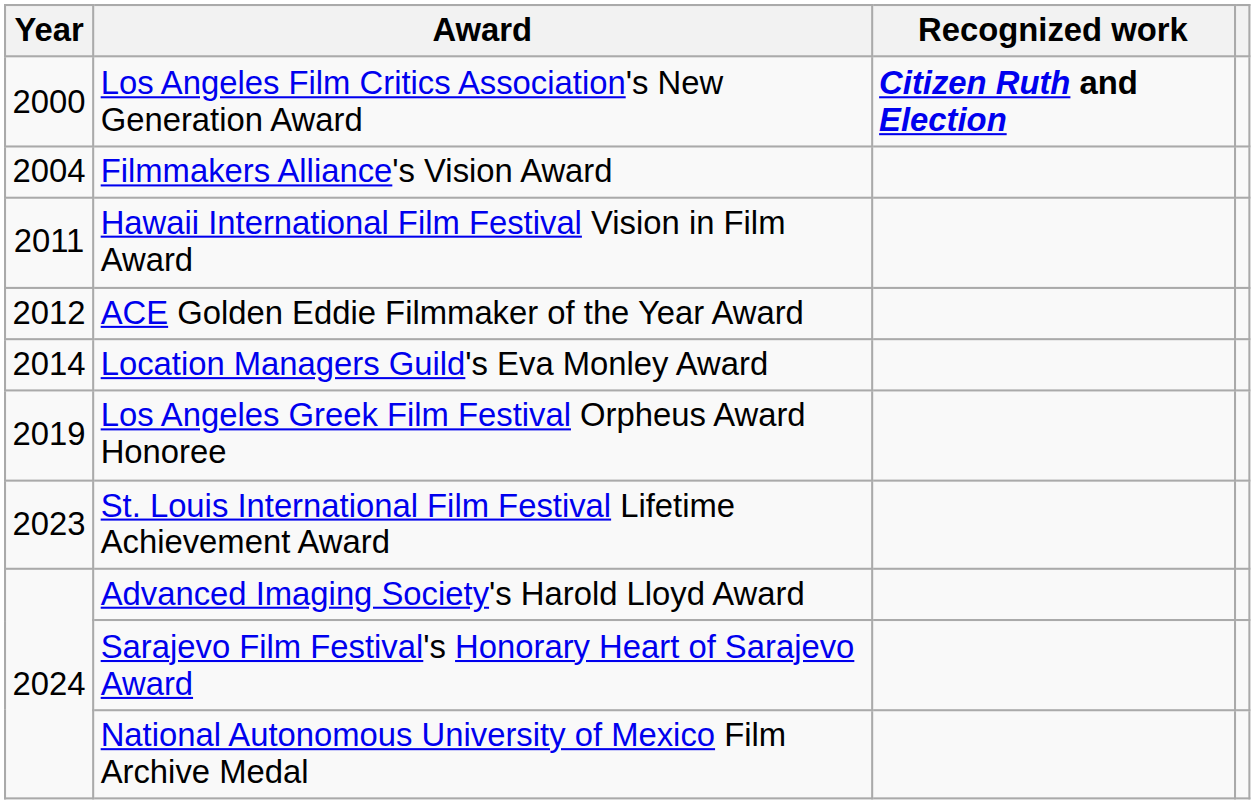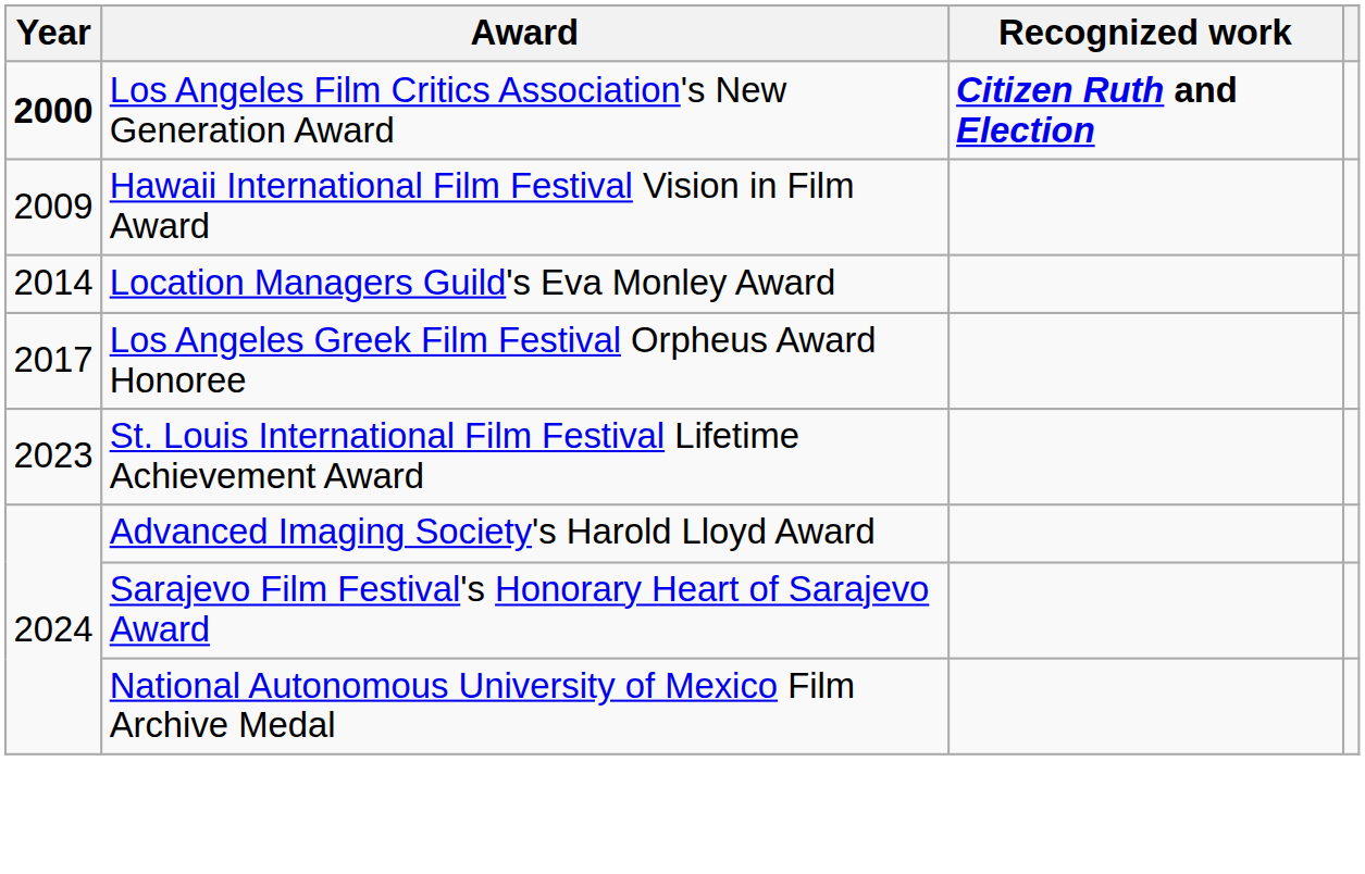Los Angeles Film Critics Association's New Generation Award | Year: normal -> bold
- row: 2004 | Filmmakers Alliance's Vision Award
Hawaii International Film Festival Vision in Film Award | Year: 2011 -> 2009
- row: 2012 | ACE Golden Eddie Filmmaker of the Year Award
Los Angeles Greek Film Festival Orpheus Award Honoree | Year: 2019 -> 2017
